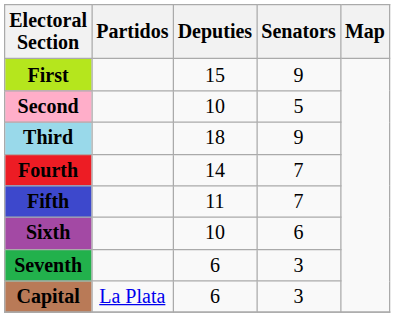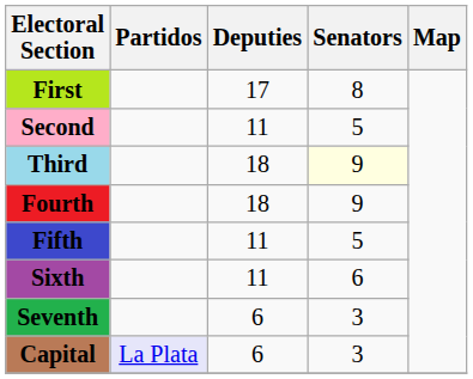First | Deputies: 15 -> 17
First | Senators: 9 -> 8
Second | Deputies: 10 -> 11
Third | Senators: no background -> lightyellow background
Fourth | Deputies: 14 -> 18
Fourth | Senators: 7 -> 9
Fifth | Senators: 7 -> 5
Sixth | Deputies: 10 -> 11
Capital | Partidos: no background -> lavender background
